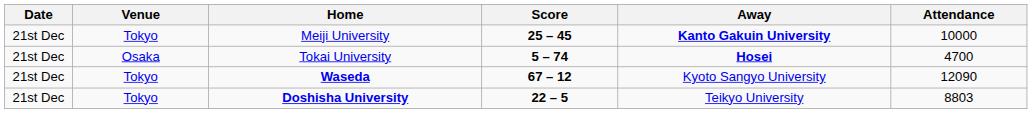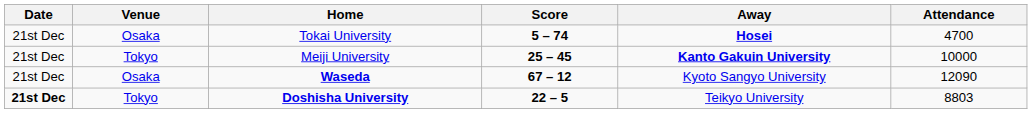rows swapped: Meiji University <-> Tokai University
Waseda | Venue: Tokyo -> Osaka
Doshisha University | Date: normal -> bold
